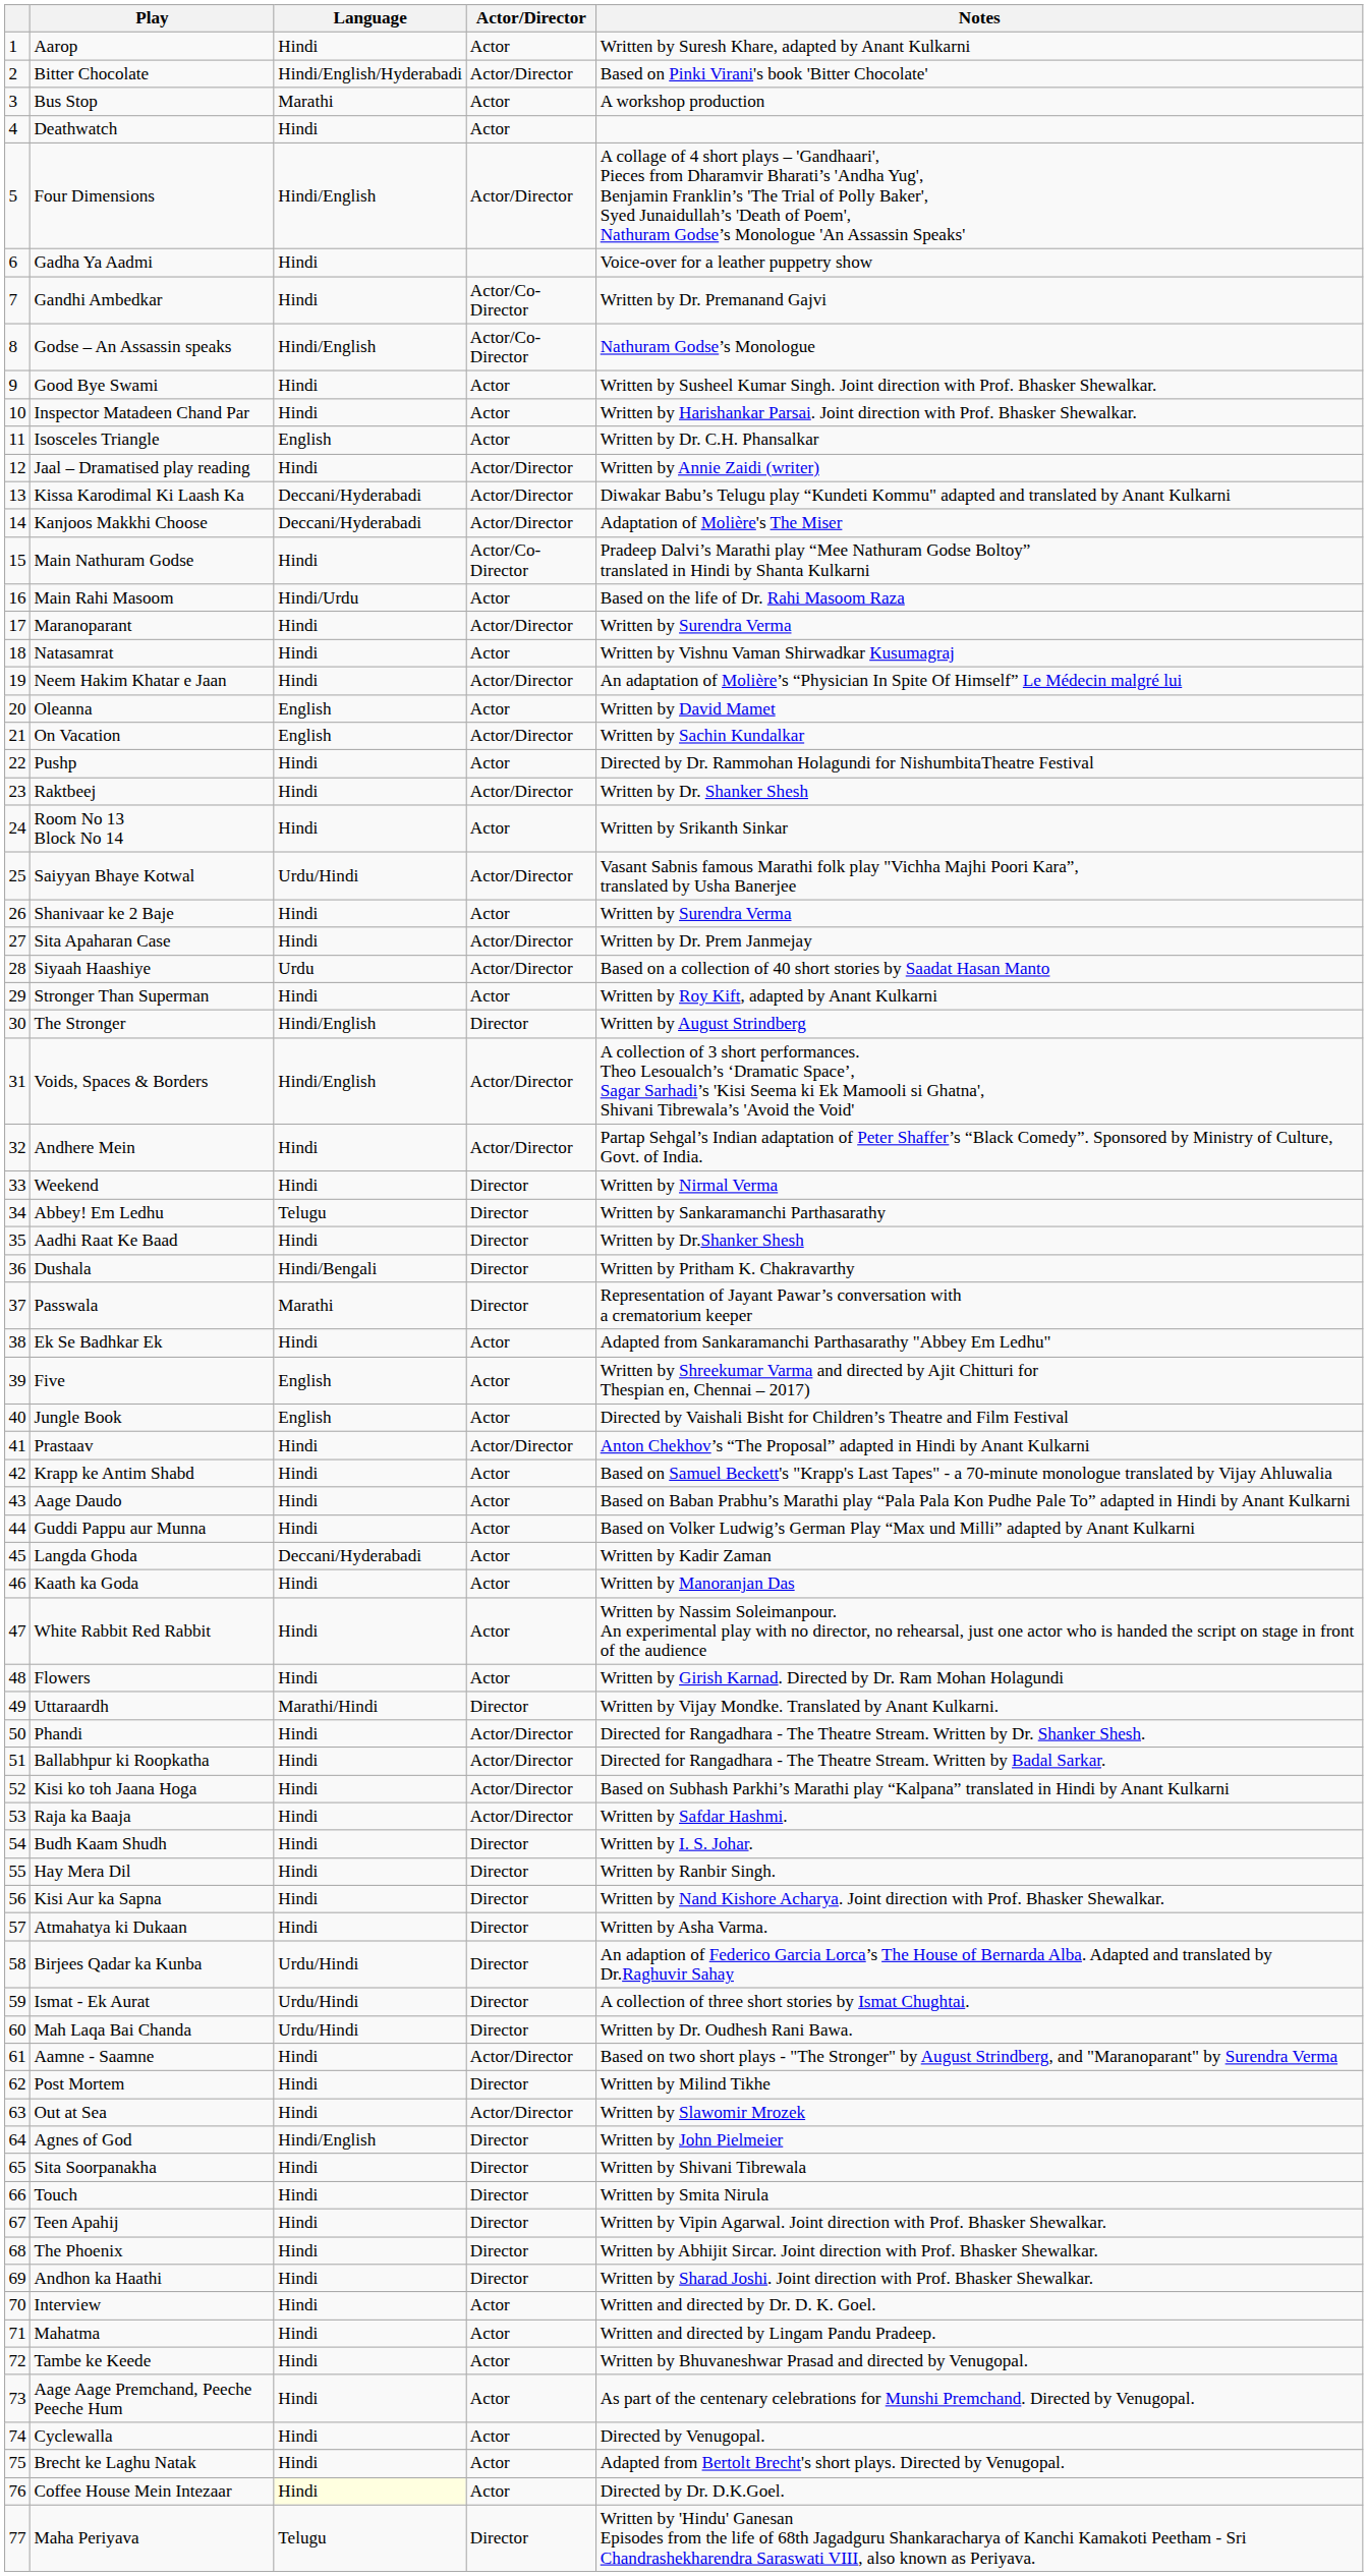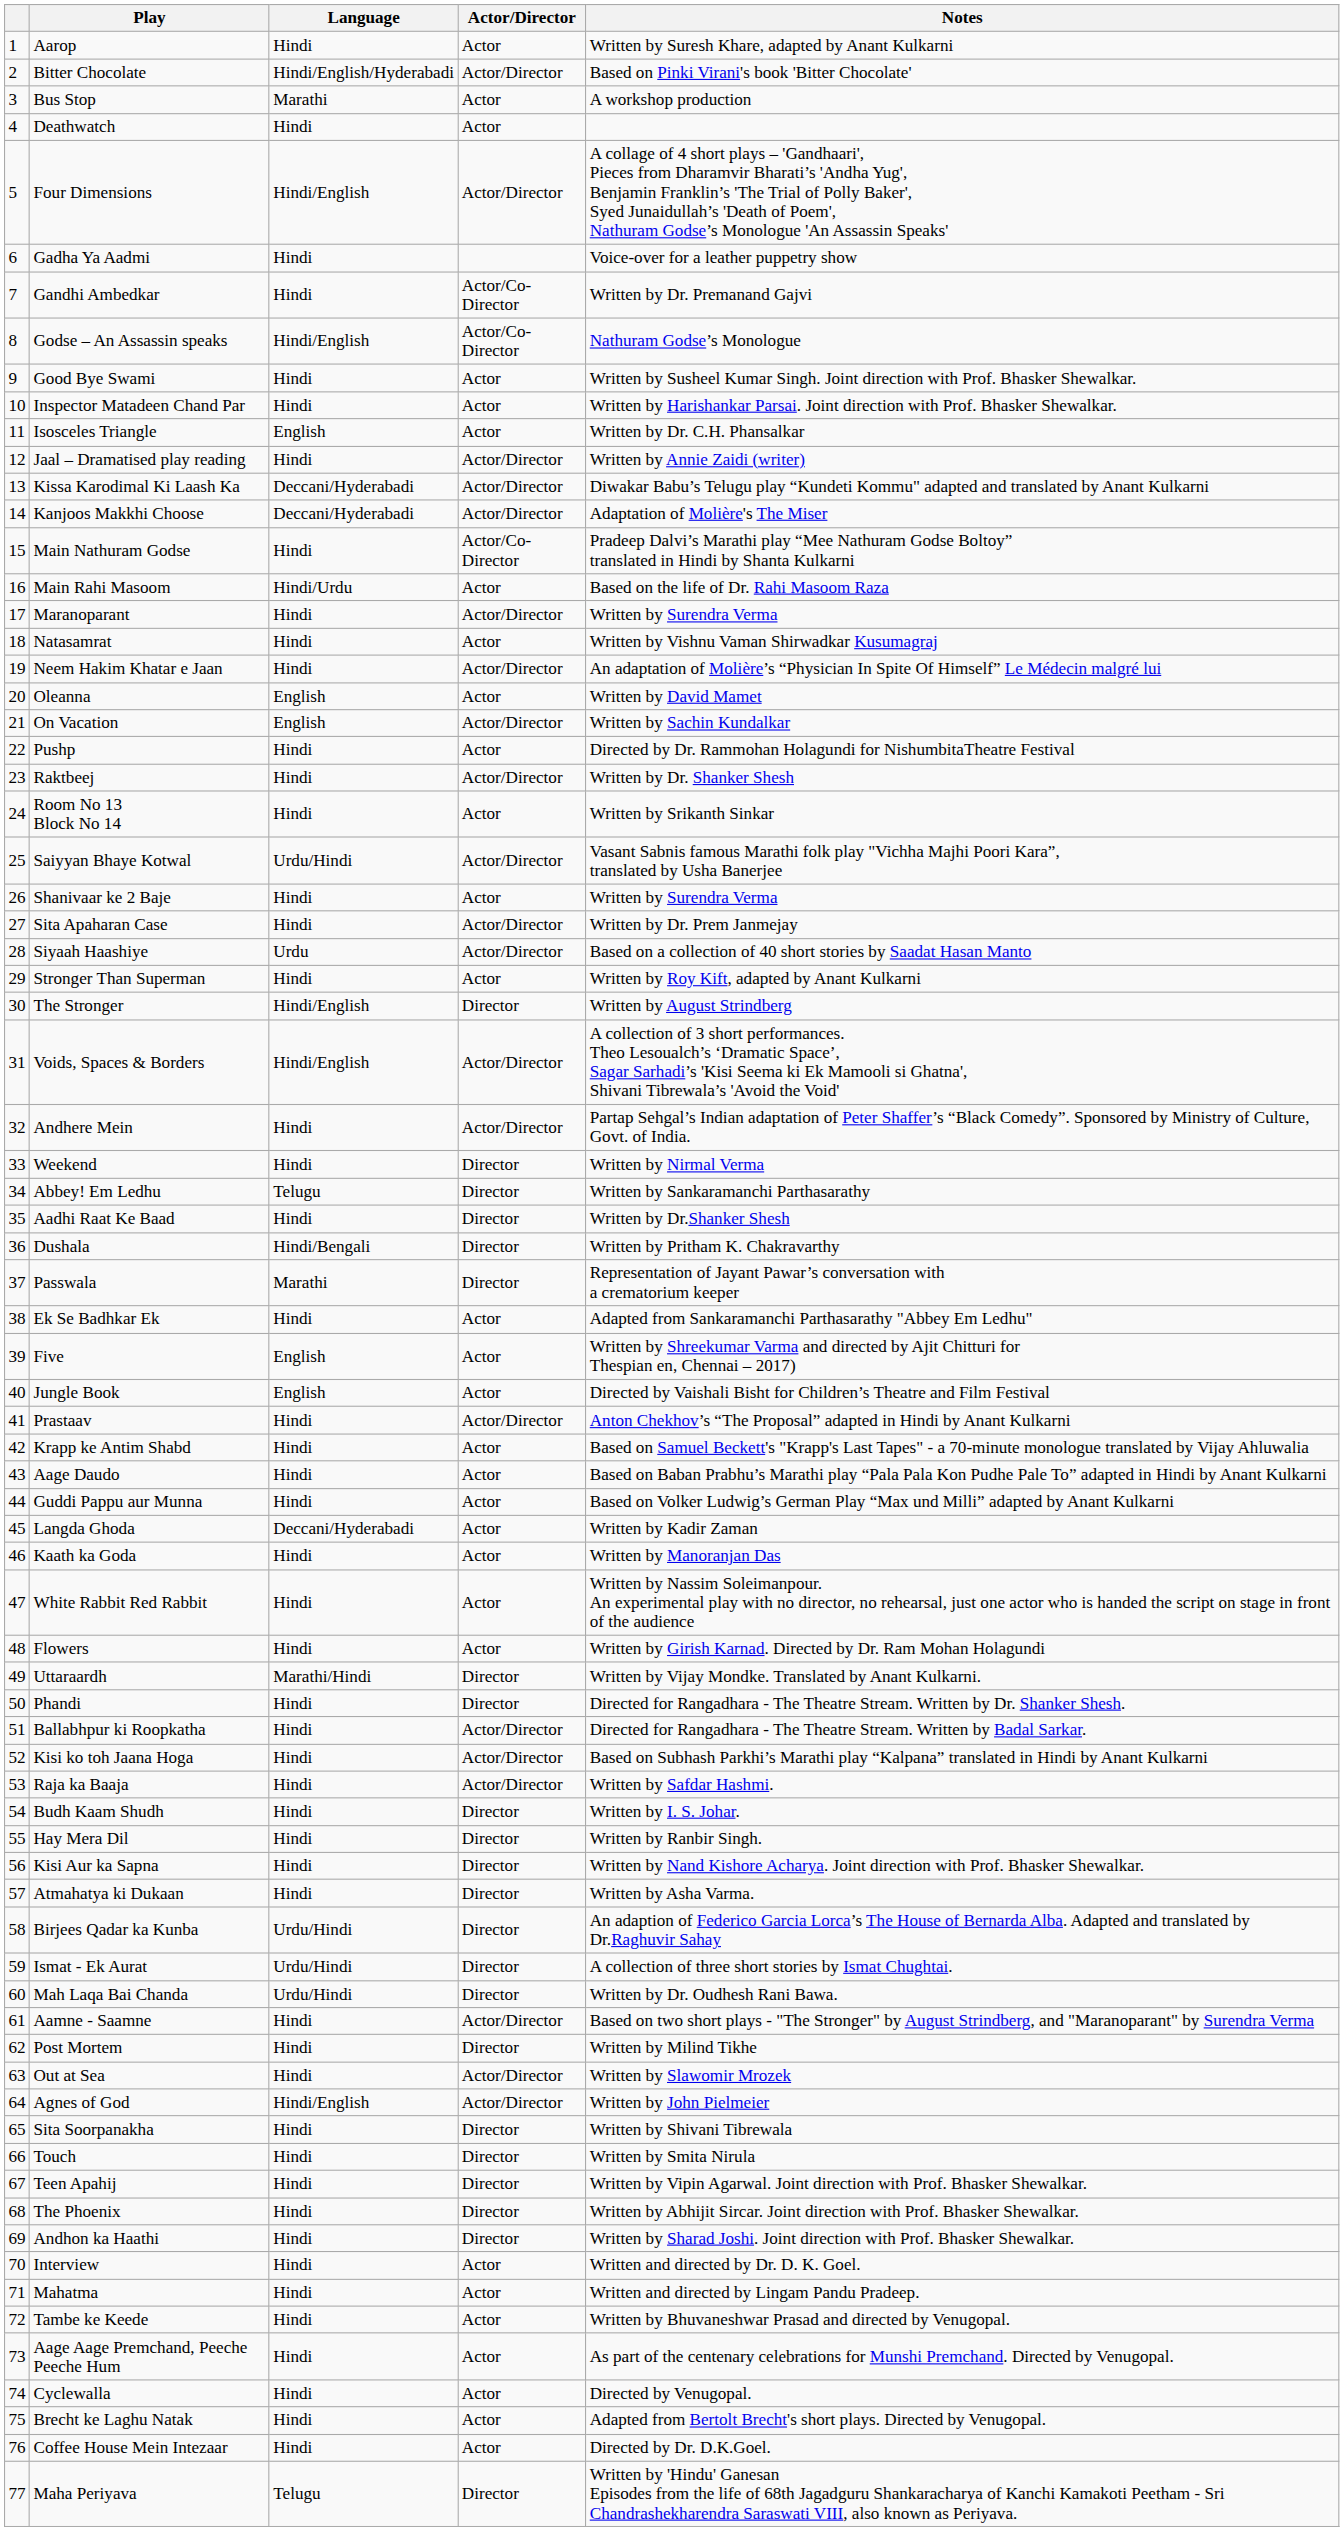Phandi | Actor/Director: Actor/Director -> Director
Agnes of God | Actor/Director: Director -> Actor/Director
Coffee House Mein Intezaar | Language: lightyellow background -> no background
